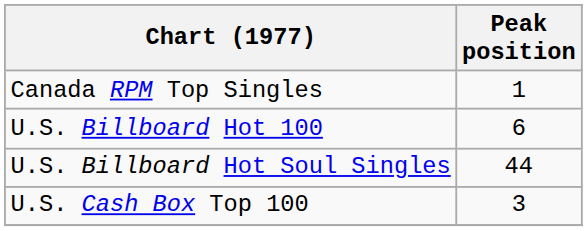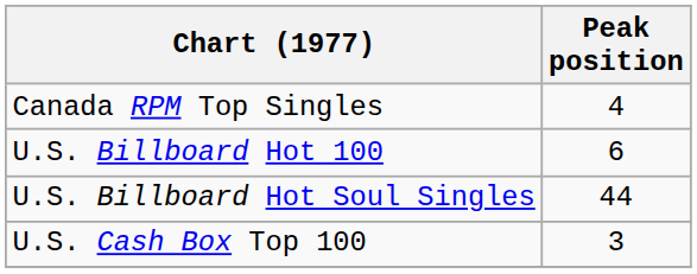Canada RPM Top Singles | Peak position: 1 -> 4
